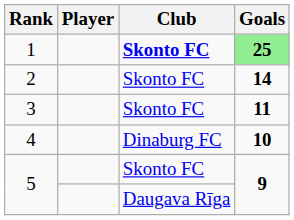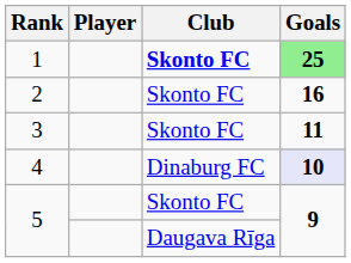2 | Goals: 14 -> 16
4 | Goals: no background -> lavender background
